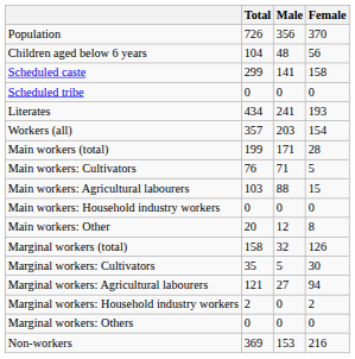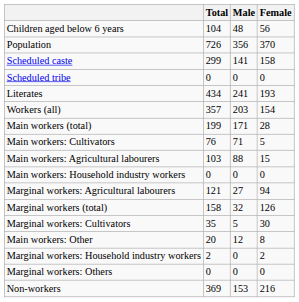rows swapped: Population <-> Children aged below 6 years
rows swapped: Main workers: Other <-> Marginal workers: Agricultural labourers
